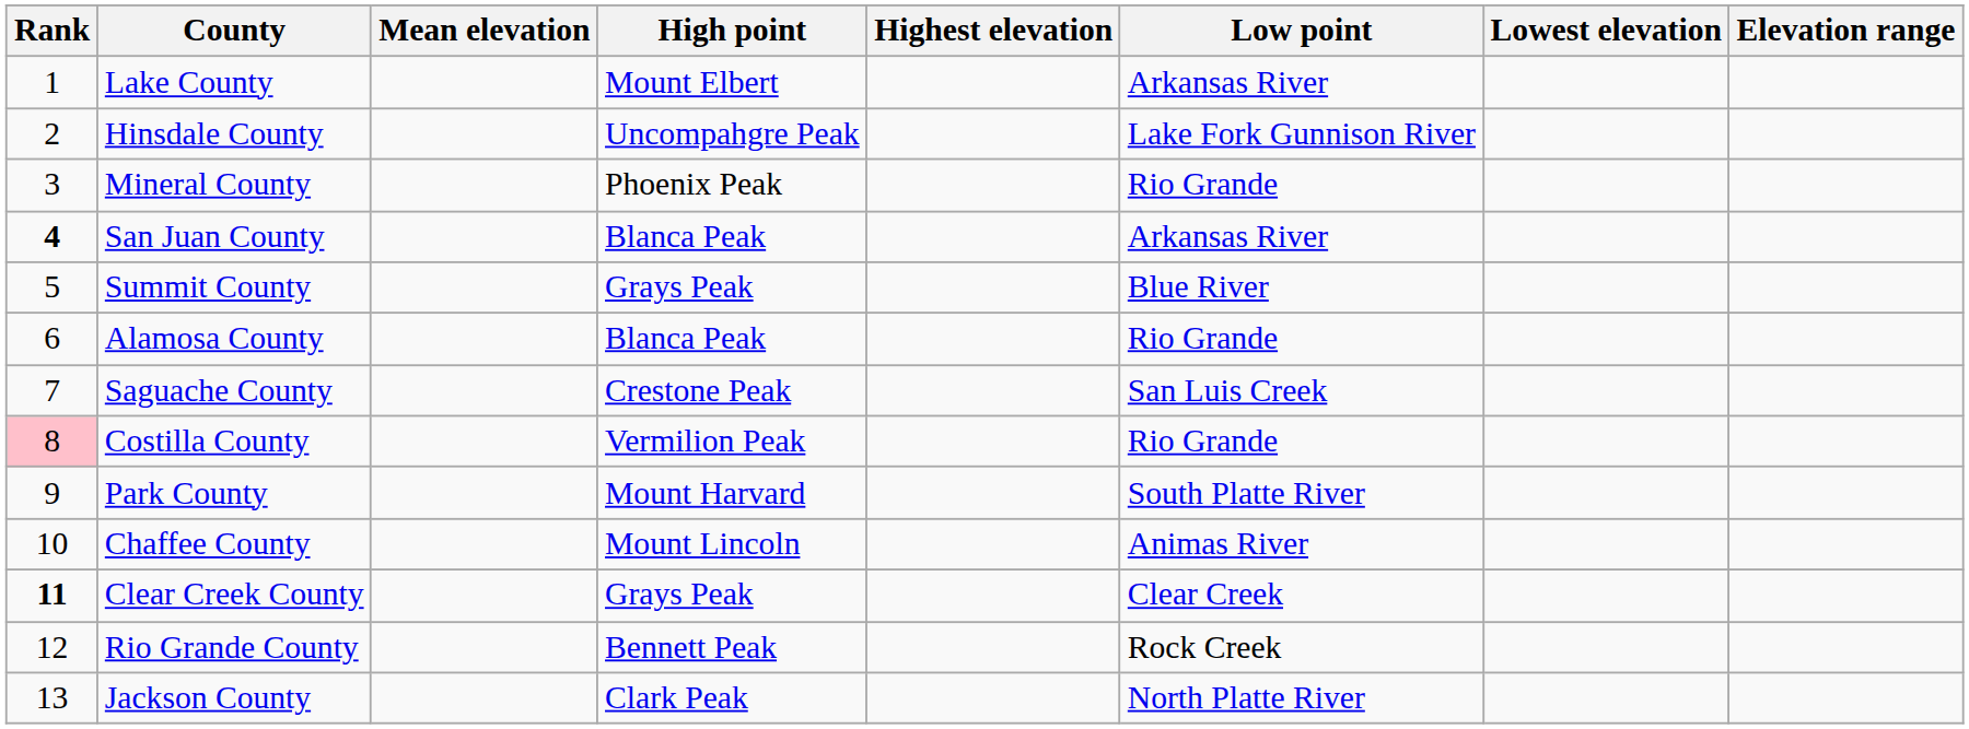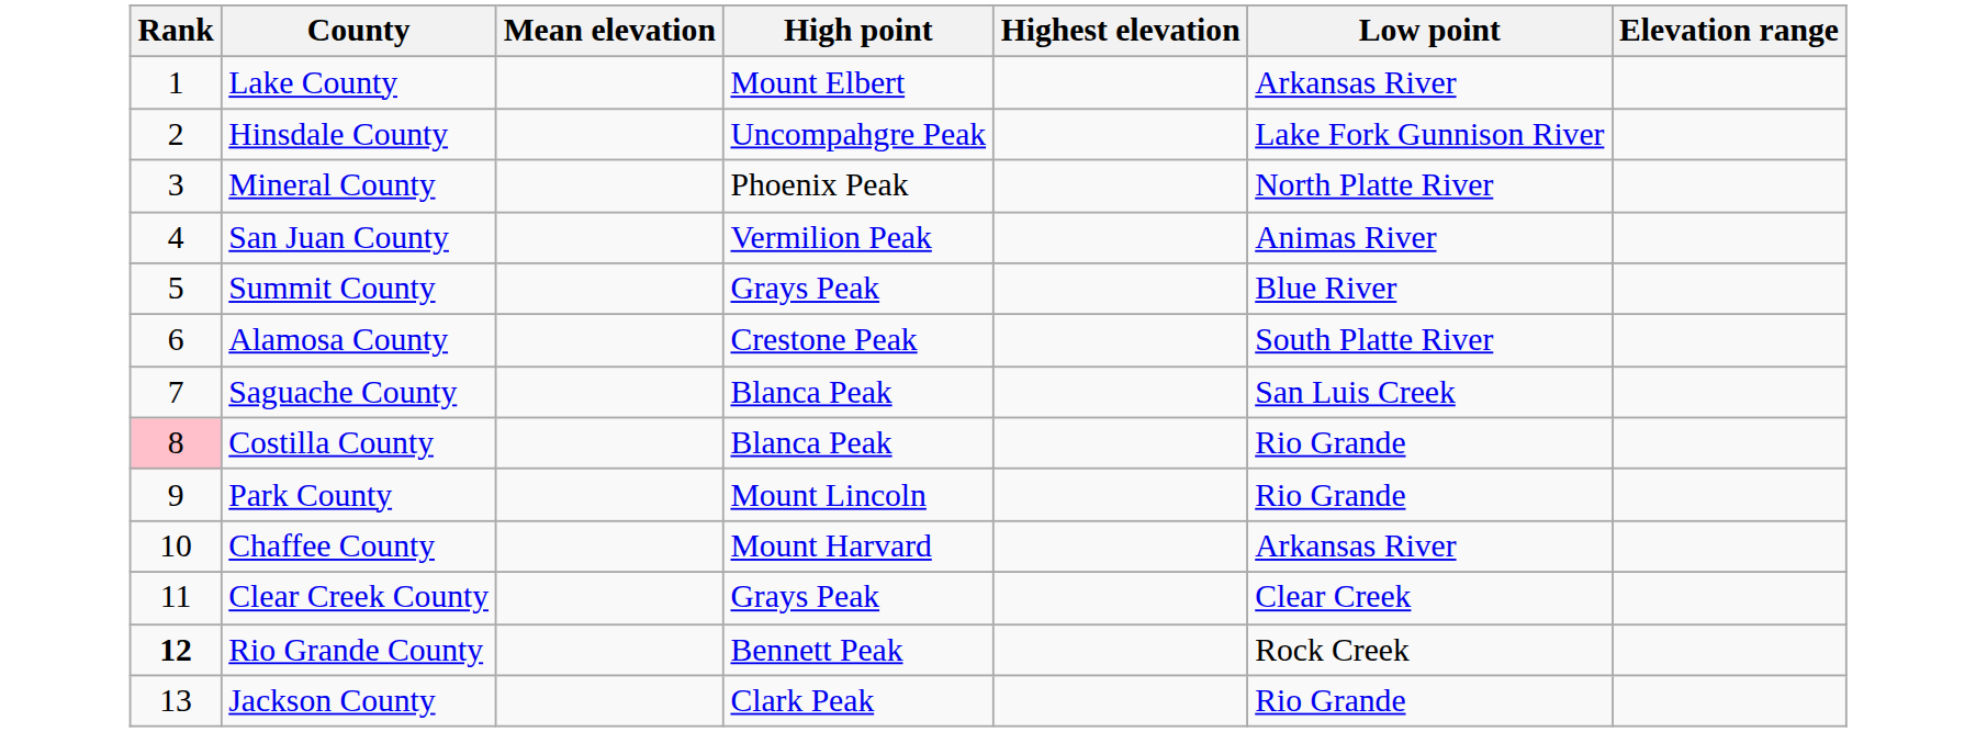- column: Lowest elevation
Mineral County | Low point: Rio Grande -> North Platte River
San Juan County | Rank: bold -> normal
San Juan County | High point: Blanca Peak -> Vermilion Peak
San Juan County | Low point: Arkansas River -> Animas River
Alamosa County | High point: Blanca Peak -> Crestone Peak
Alamosa County | Low point: Rio Grande -> South Platte River
Saguache County | High point: Crestone Peak -> Blanca Peak
Costilla County | High point: Vermilion Peak -> Blanca Peak
Park County | High point: Mount Harvard -> Mount Lincoln
Park County | Low point: South Platte River -> Rio Grande
Chaffee County | High point: Mount Lincoln -> Mount Harvard
Chaffee County | Low point: Animas River -> Arkansas River
Clear Creek County | Rank: bold -> normal
Rio Grande County | Rank: normal -> bold
Jackson County | Low point: North Platte River -> Rio Grande
